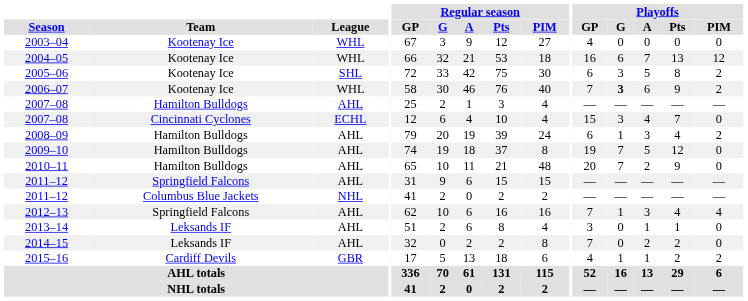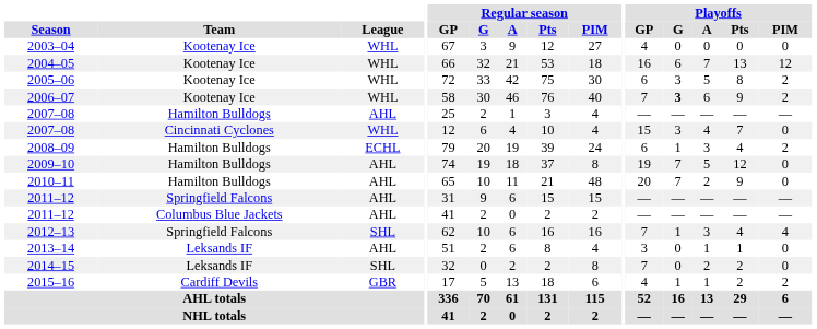2005–06 | League: SHL -> WHL
2007–08 / Cincinnati Cyclones | League: ECHL -> WHL
2008–09 | League: AHL -> ECHL
2011–12 / Columbus Blue Jackets | League: NHL -> AHL
2012–13 | League: AHL -> SHL
2014–15 | League: AHL -> SHL
